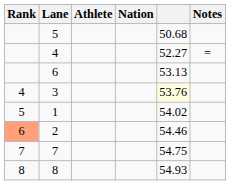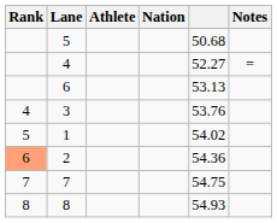3 | column 5: lightyellow background -> no background
2 | column 5: 54.46 -> 54.36
